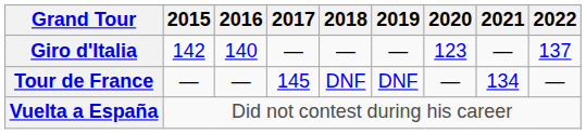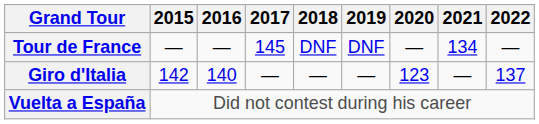rows swapped: Giro d'Italia <-> Tour de France
